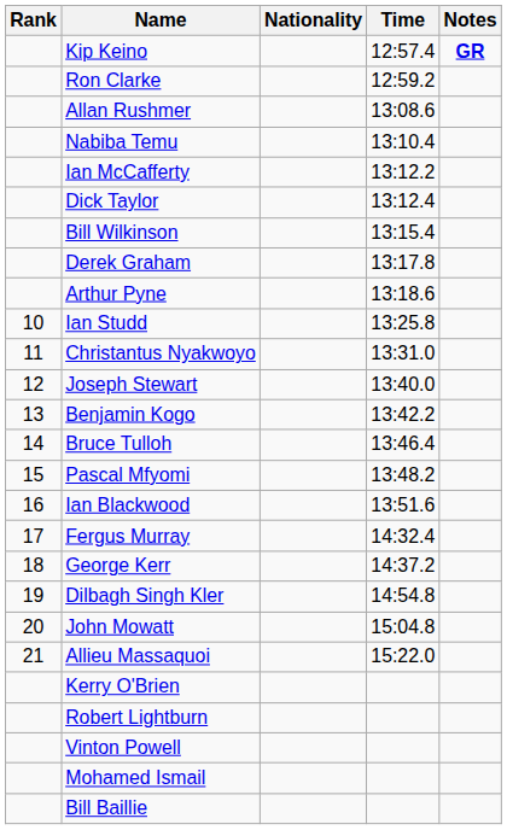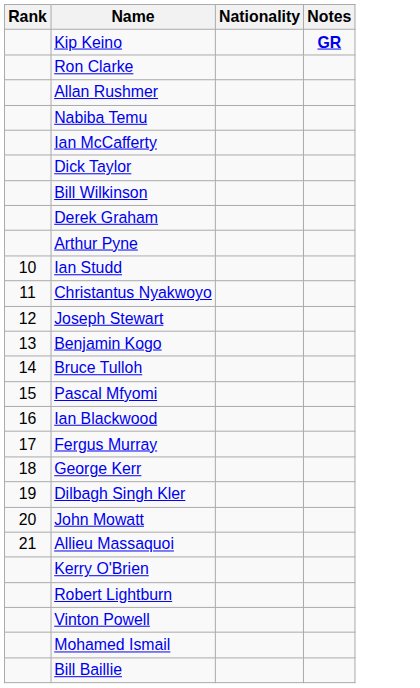- column: Time | 12:57.4 | 12:59.2 | 13:08.6 | 13:10.4 | 13:12.2 | 13:12.4 | 13:15.4 | 13:17.8 | 13:18.6 | 13:25.8 | 13:31.0 | 13:40.0 | 13:42.2 | 13:46.4 | 13:48.2 | 13:51.6 | 14:32.4 | 14:37.2 | 14:54.8 | 15:04.8 | 15:22.0
